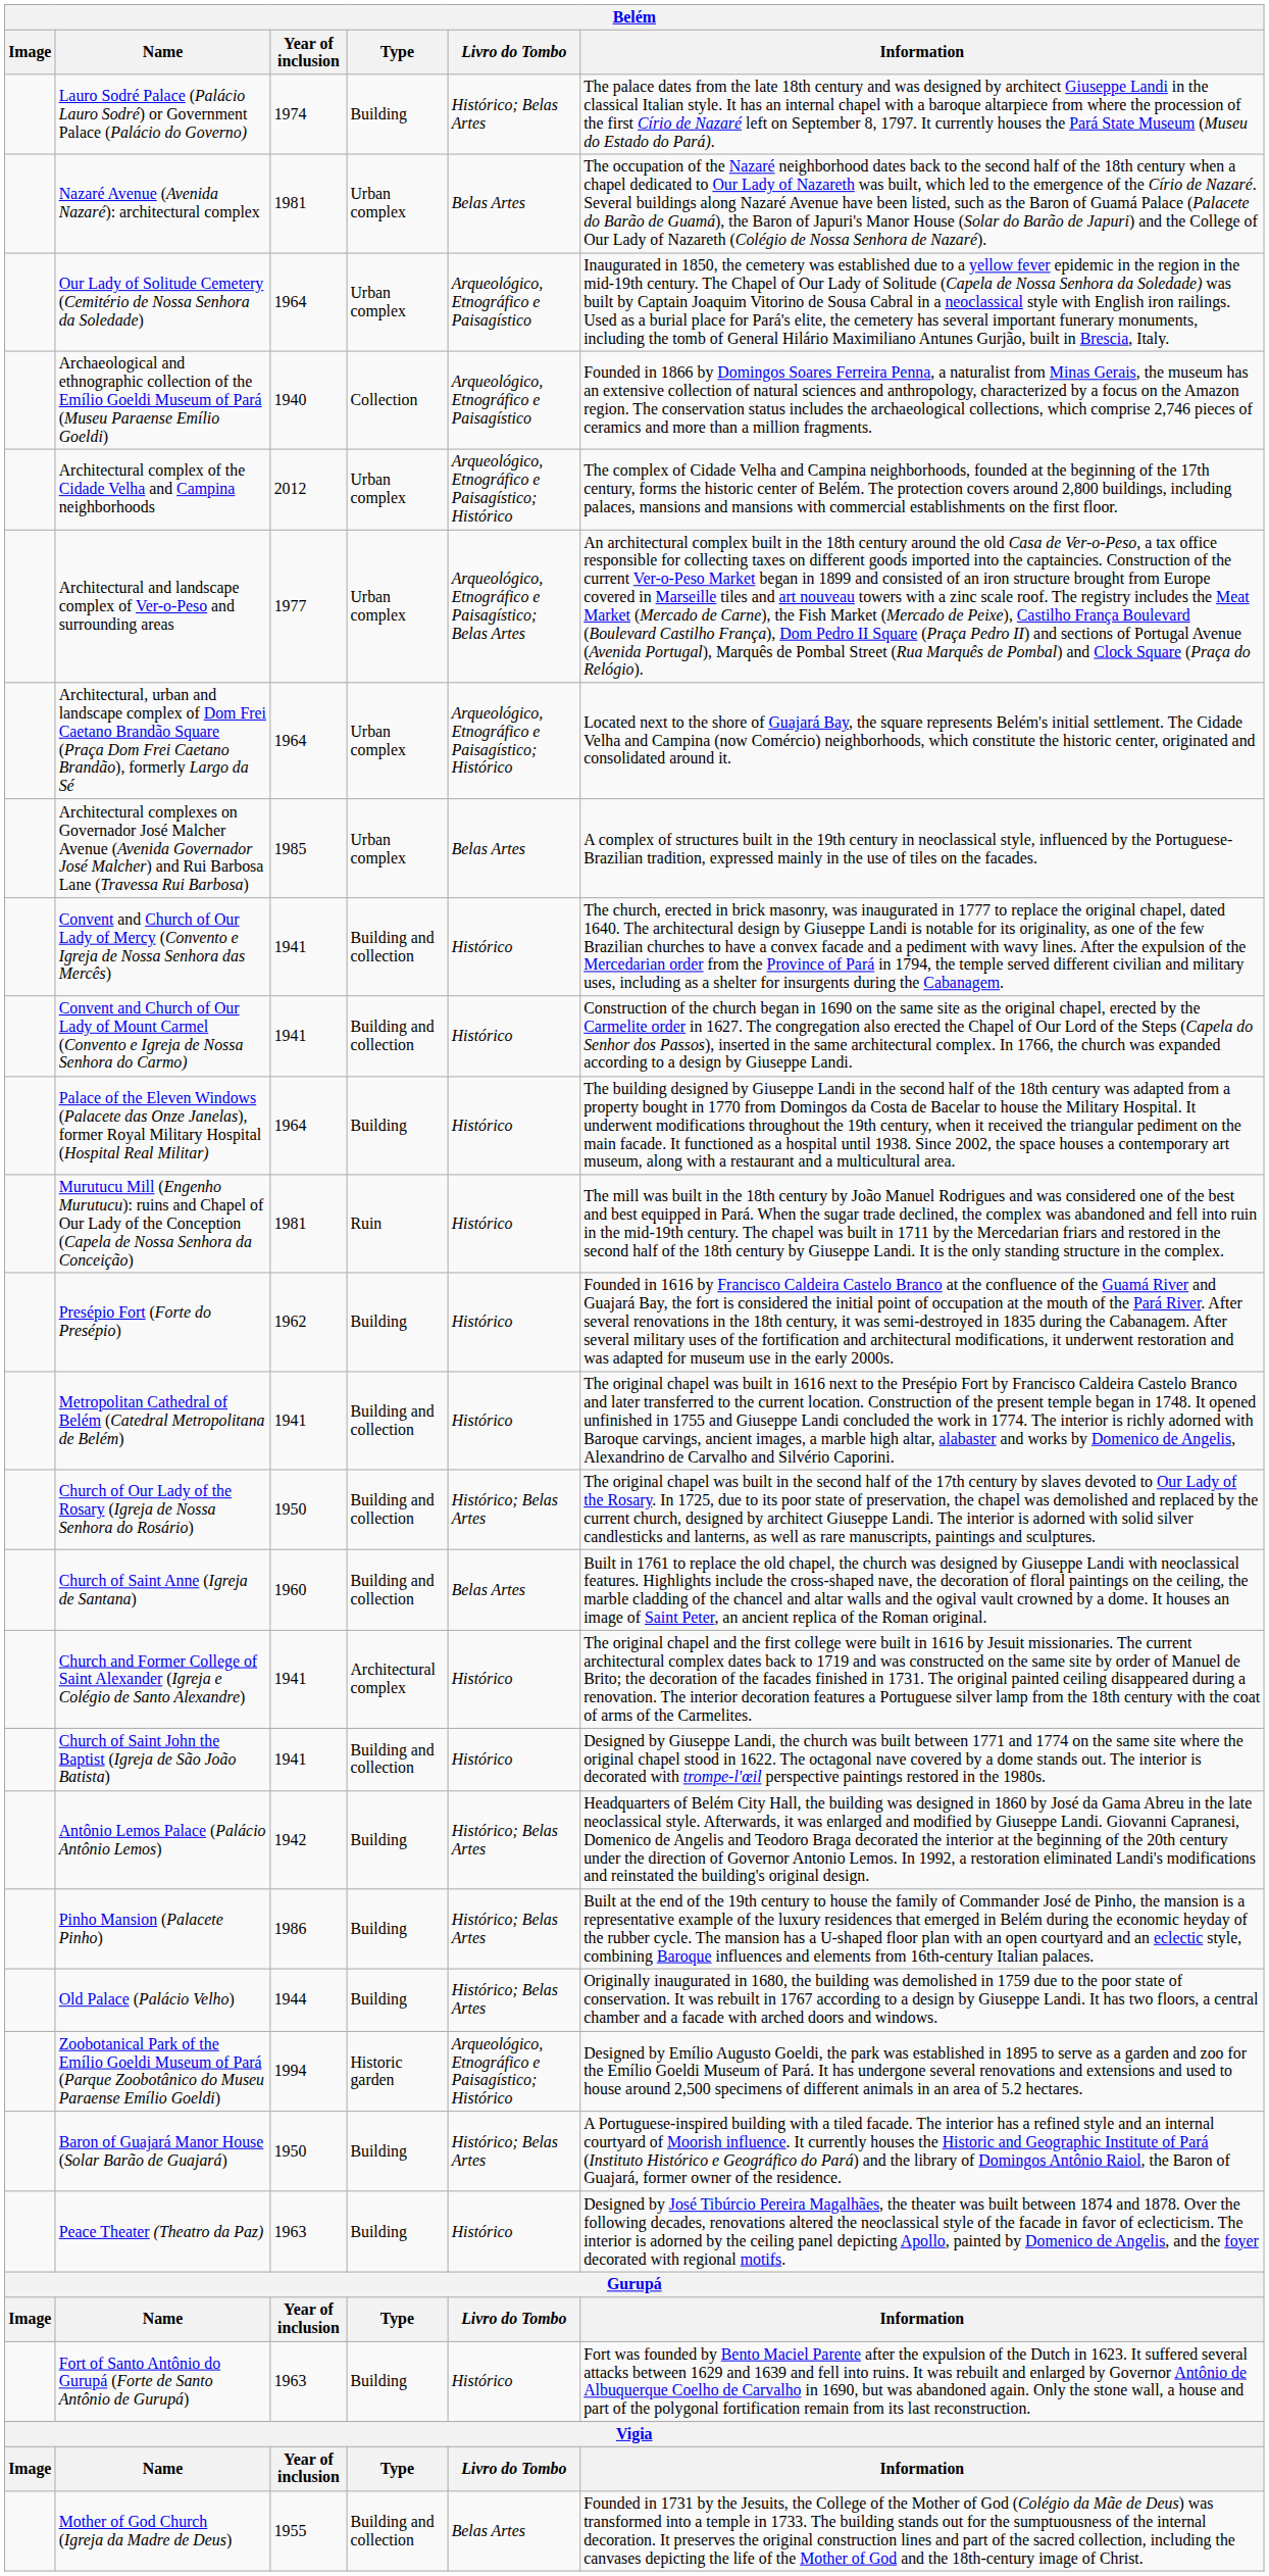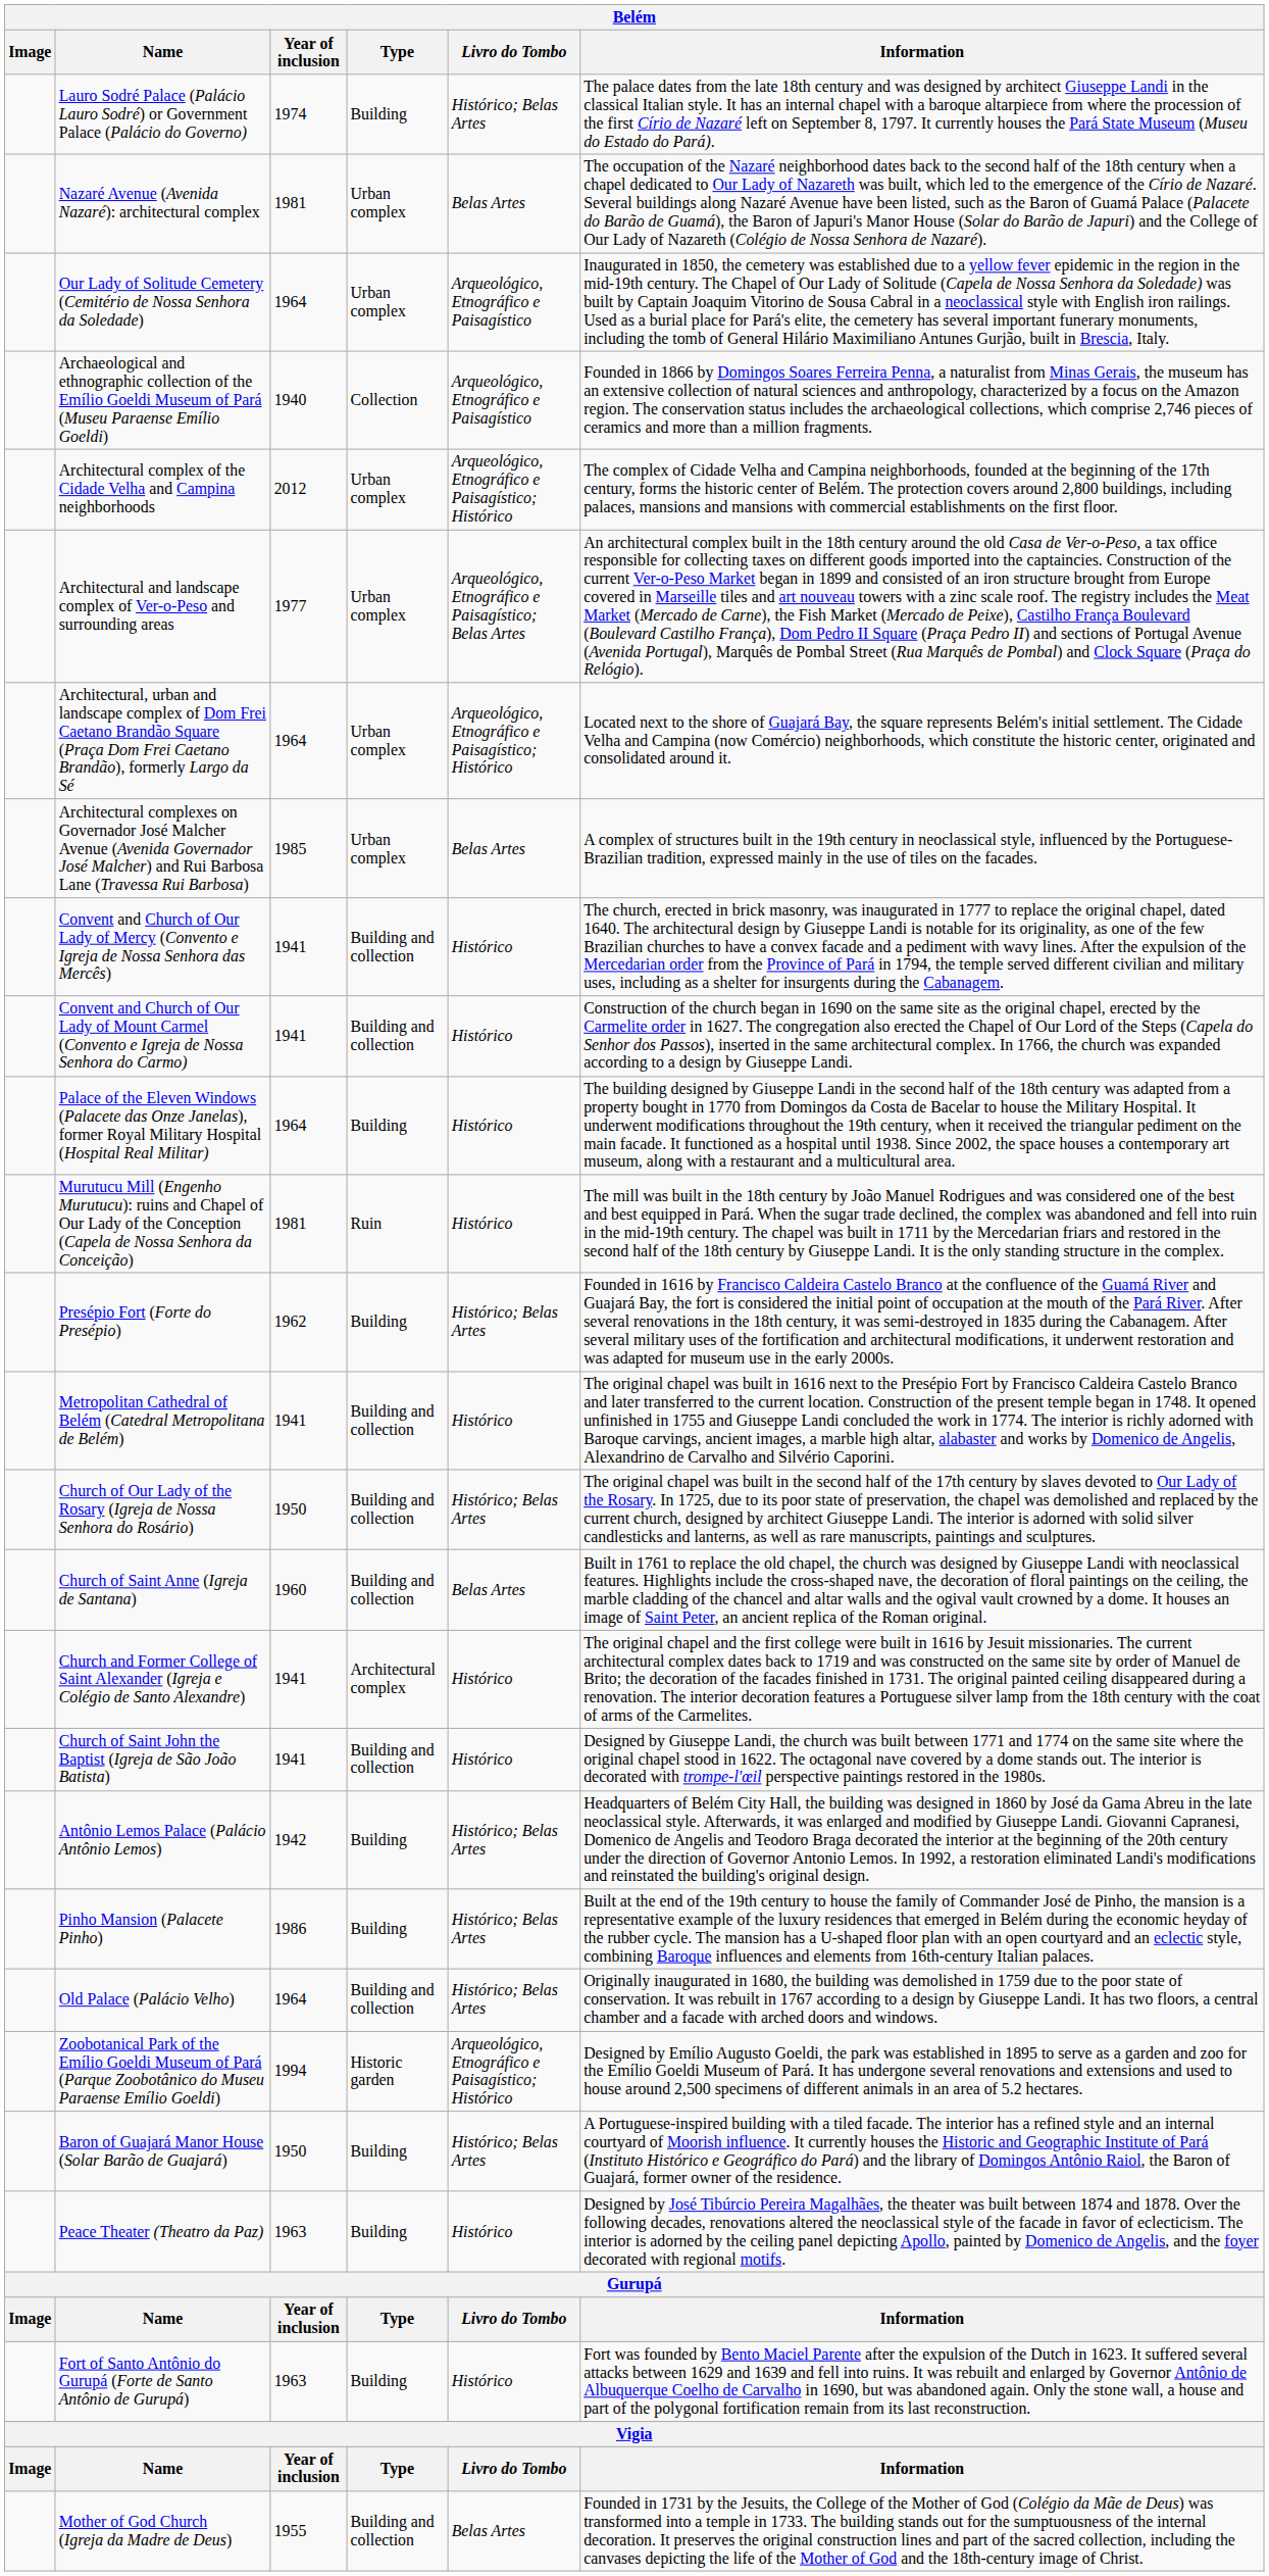Presépio Fort (Forte do Presépio) | Livro do Tombo: Histórico -> Histórico; Belas Artes
Old Palace (Palácio Velho) | Year of inclusion: 1944 -> 1964
Old Palace (Palácio Velho) | Type: Building -> Building and collection
